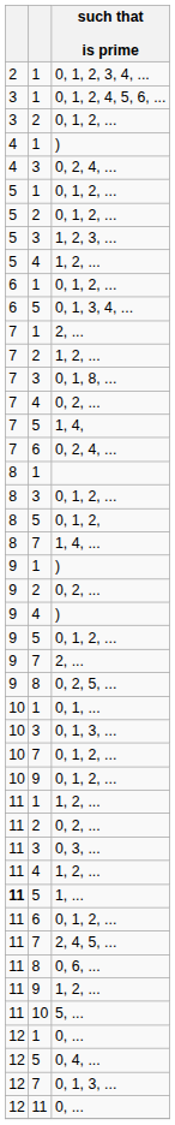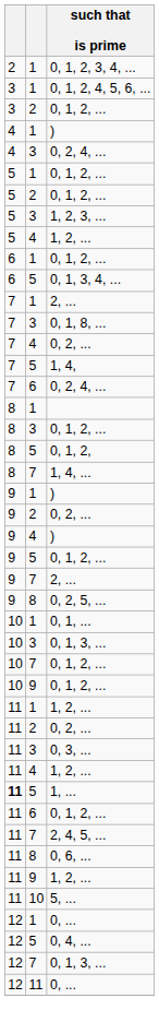- row: 7 | 2 | 1, 2, ...
